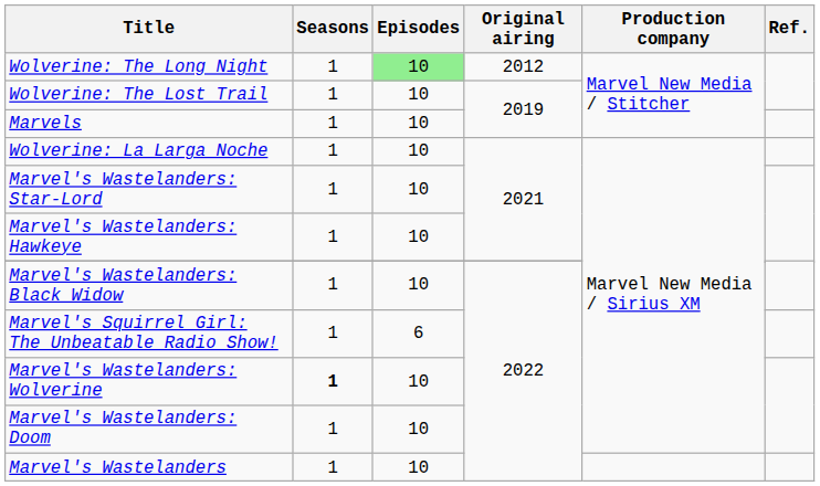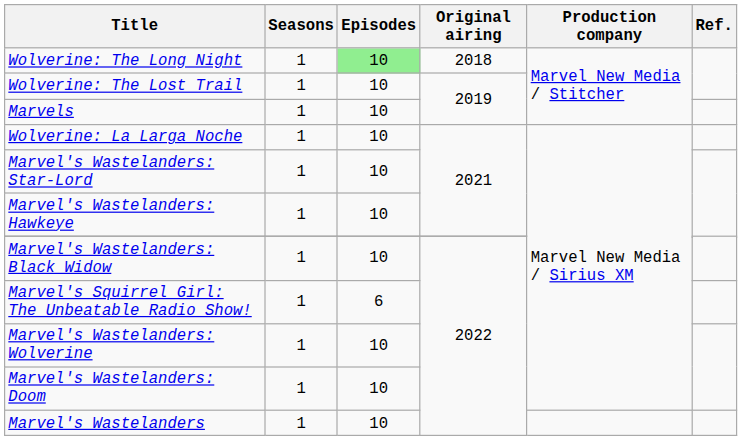Wolverine: The Long Night | Original airing: 2012 -> 2018
Marvel's Wastelanders: Wolverine | Seasons: bold -> normal
